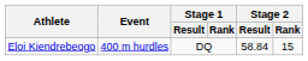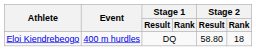Eloi Kiendrebeogo | Stage 2 / Result: 58.84 -> 58.80
Eloi Kiendrebeogo | Stage 2 / Rank: 15 -> 18
